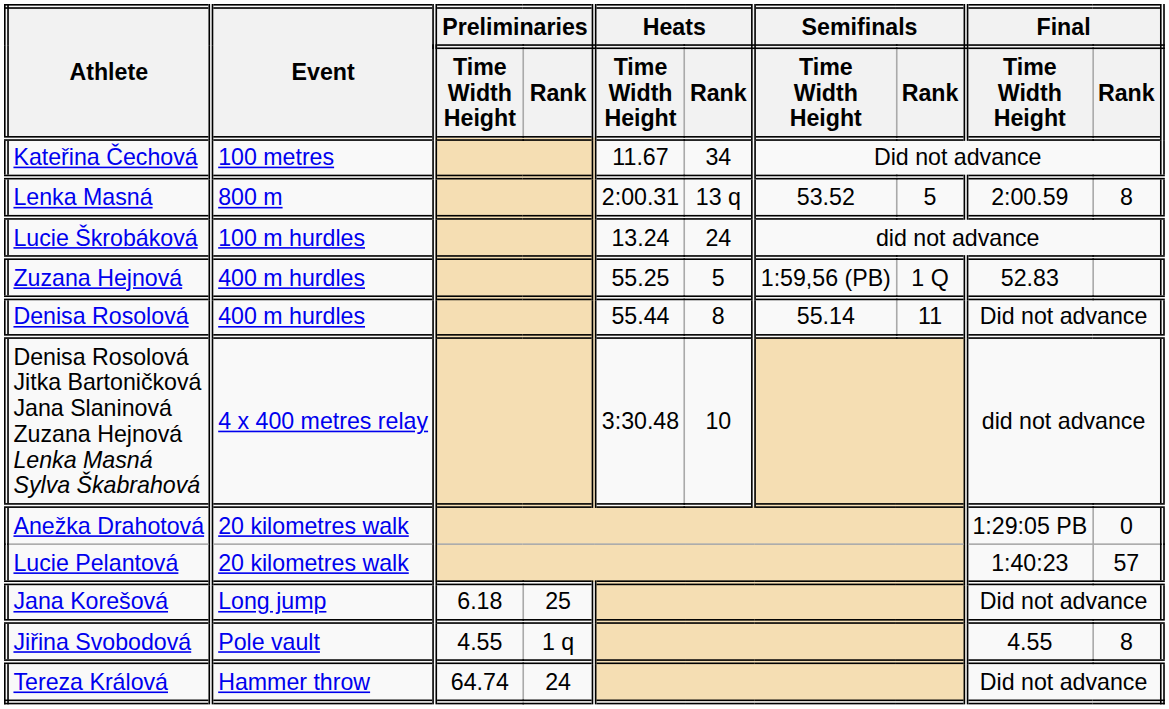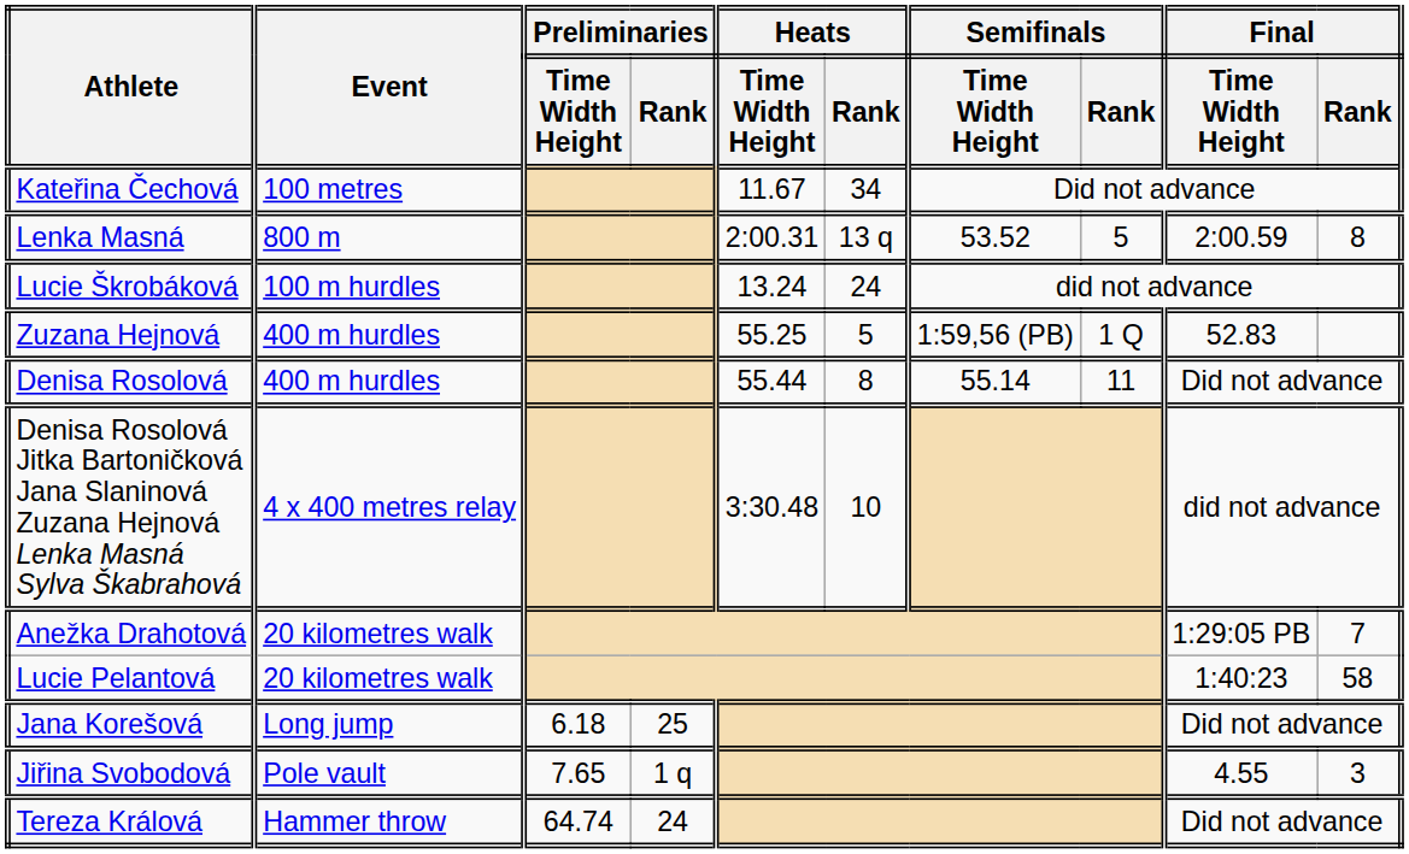Anežka Drahotová | Final / Rank: 0 -> 7
Lucie Pelantová | Final / Rank: 57 -> 58
Jiřina Svobodová | Preliminaries / Time Width Height: 4.55 -> 7.65
Jiřina Svobodová | Final / Rank: 8 -> 3
